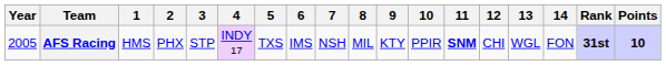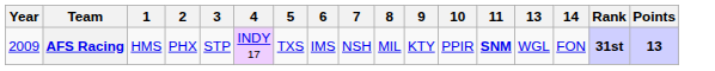- column: 12 | CHI
AFS Racing | Year: 2005 -> 2009
AFS Racing | Points: 10 -> 13
